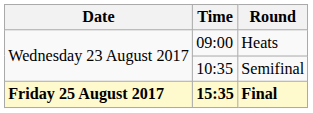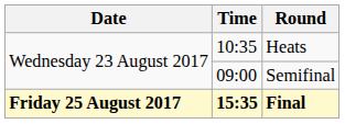Heats | Time: 09:00 -> 10:35
Semifinal | Time: 10:35 -> 09:00
